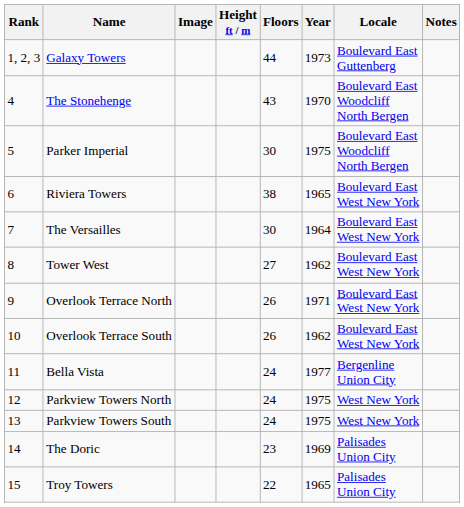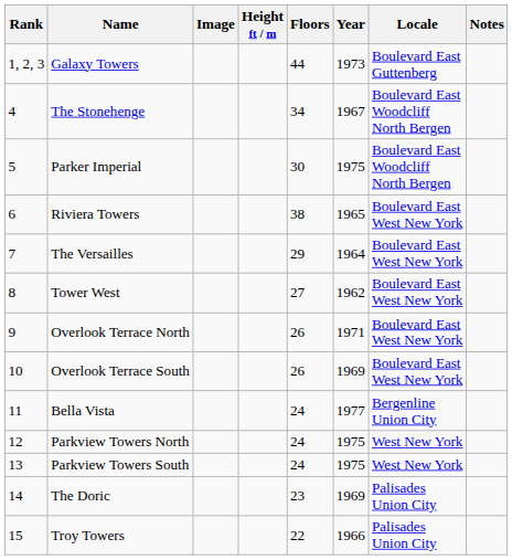The Stonehenge | Floors: 43 -> 34
The Stonehenge | Year: 1970 -> 1967
The Versailles | Floors: 30 -> 29
Overlook Terrace South | Year: 1962 -> 1969
Troy Towers | Year: 1965 -> 1966
